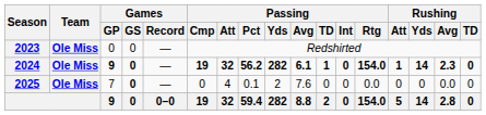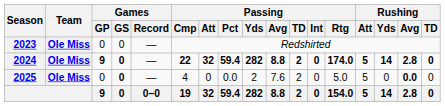2024 | Passing / Cmp: 19 -> 22
2024 | Passing / Pct: 56.2 -> 59.4
2024 | Passing / Avg: 6.1 -> 8.8
2024 | Passing / TD: 1 -> 2
2024 | Passing / Rtg: 154.0 -> 174.0
2024 | Rushing / Att: 1 -> 5
2024 | Rushing / Avg: 2.3 -> 2.8
2025 | Games / GP: 7 -> 0
2025 | Passing / Cmp: 0 -> 4
2025 | Passing / Att: 4 -> 0
2025 | Passing / Pct: 0.1 -> 0.0
2025 | Passing / TD: 0 -> 2
2025 | Passing / Rtg: 0.0 -> 5.0
2025 | Rushing / Att: 0 -> 5
2025 | Rushing / Avg: normal -> bold
